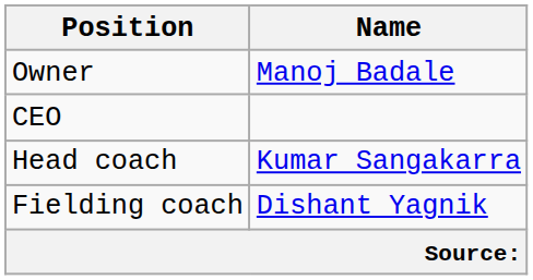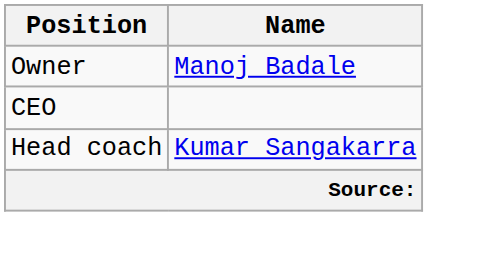- row: Fielding coach | Dishant Yagnik
